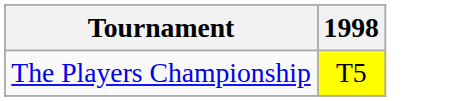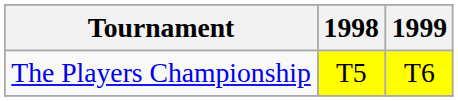+ column: 1999 | T6
